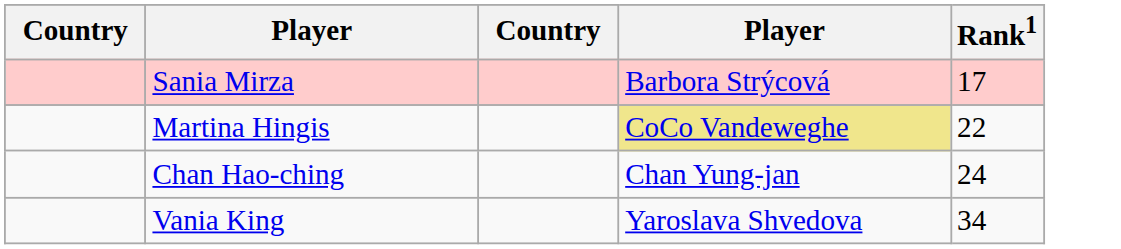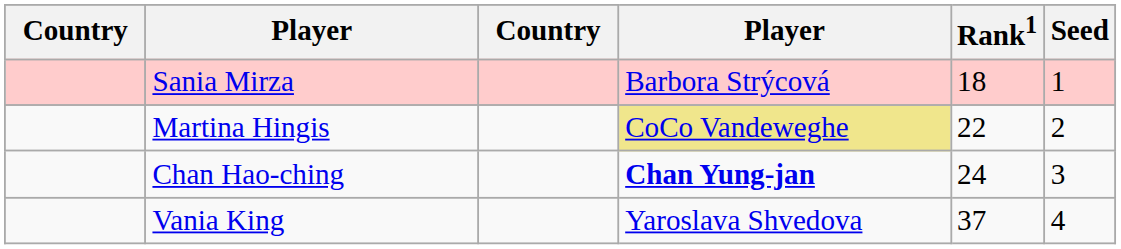+ column: Seed | 1 | 2 | 3 | 4
Sania Mirza | Rank1: 17 -> 18
Chan Hao-ching | column 4: normal -> bold
Vania King | Rank1: 34 -> 37
